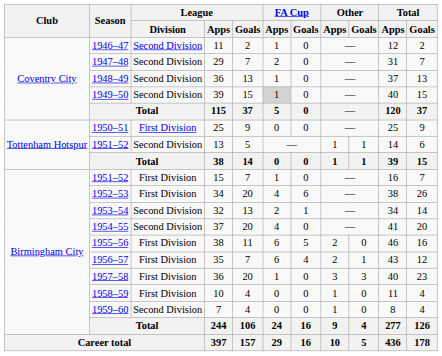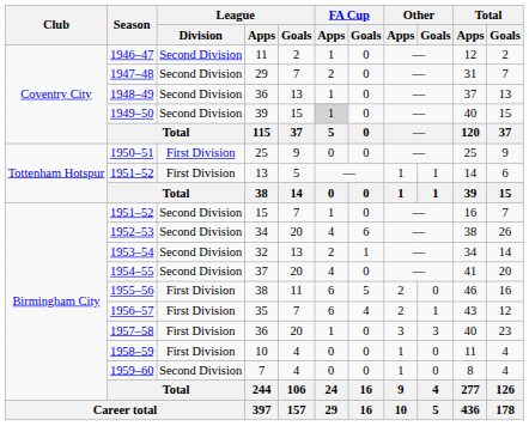1951–52 / 13 | League / Division: Second Division -> First Division
1951–52 / 15 | League / Division: First Division -> Second Division
1952–53 | League / Division: First Division -> Second Division
